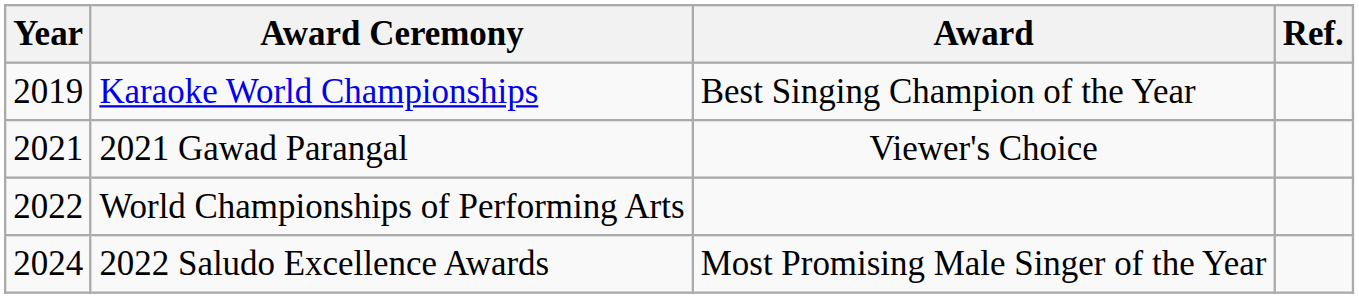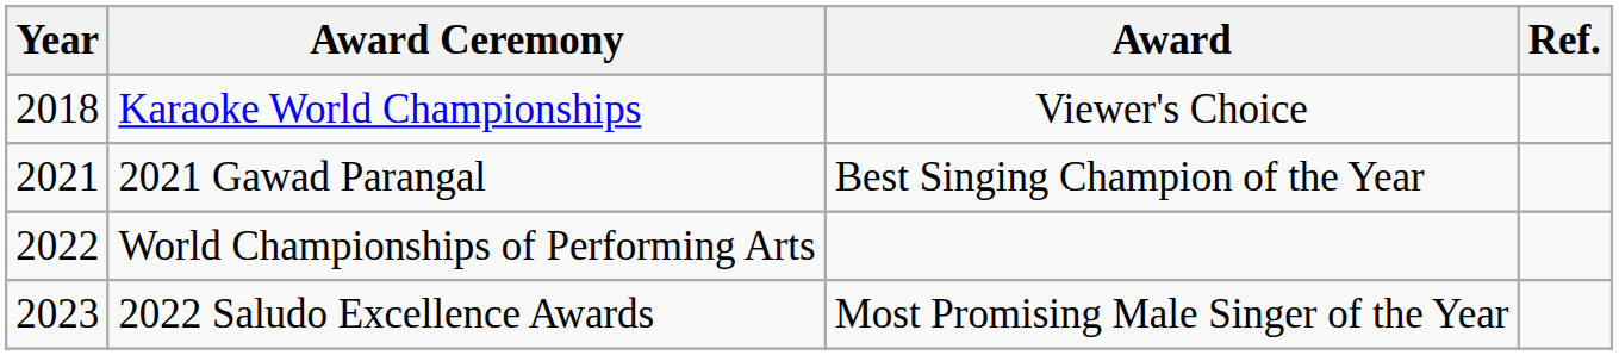Karaoke World Championships | Year: 2019 -> 2018
Karaoke World Championships | Award: Best Singing Champion of the Year -> Viewer's Choice
2021 Gawad Parangal | Award: Viewer's Choice -> Best Singing Champion of the Year
2022 Saludo Excellence Awards | Year: 2024 -> 2023
